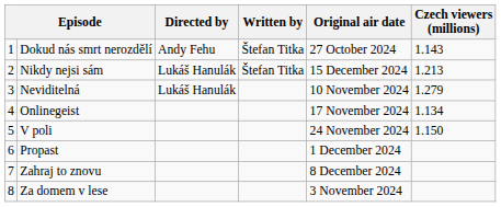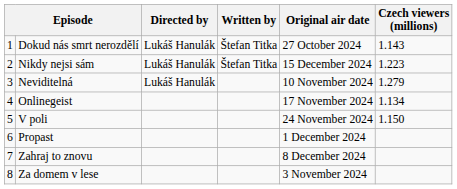Dokud nás smrt nerozdělí | Directed by: Andy Fehu -> Lukáš Hanulák
Nikdy nejsi sám | Czech viewers (millions): 1.213 -> 1.223
